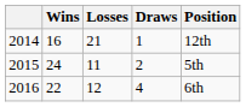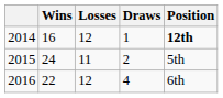2014 | Losses: 21 -> 12
2014 | Position: normal -> bold
